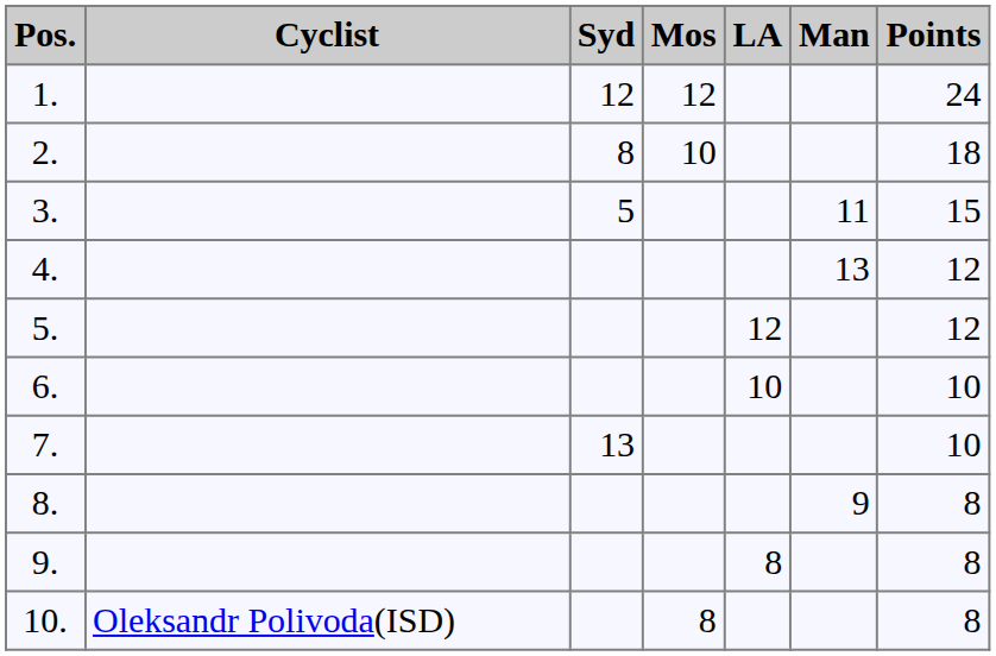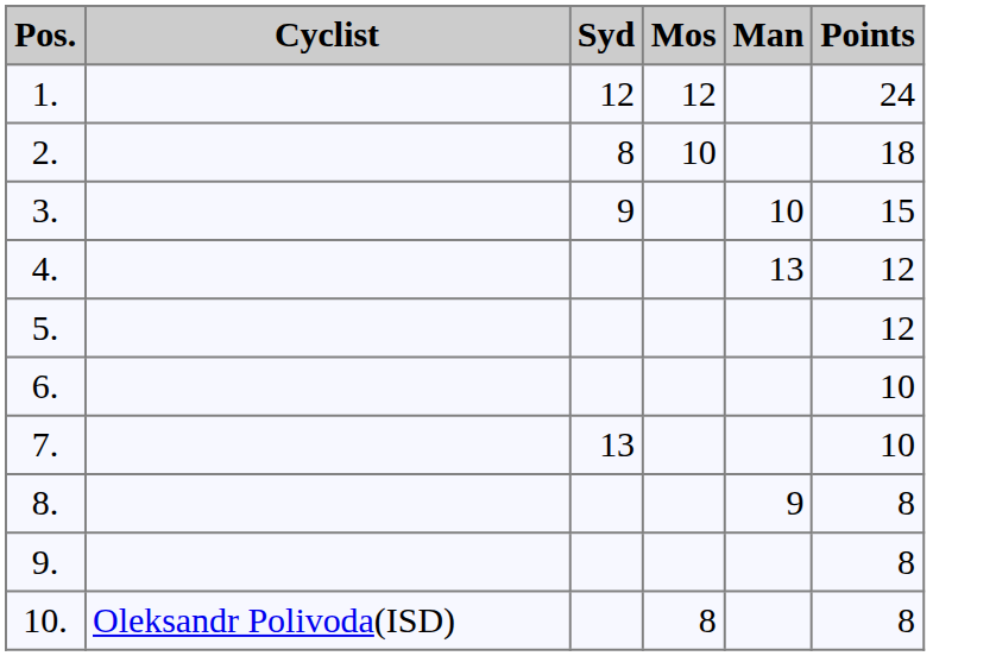- column: LA | 12 | 10 | 8
3. | Syd: 5 -> 9
3. | Man: 11 -> 10
